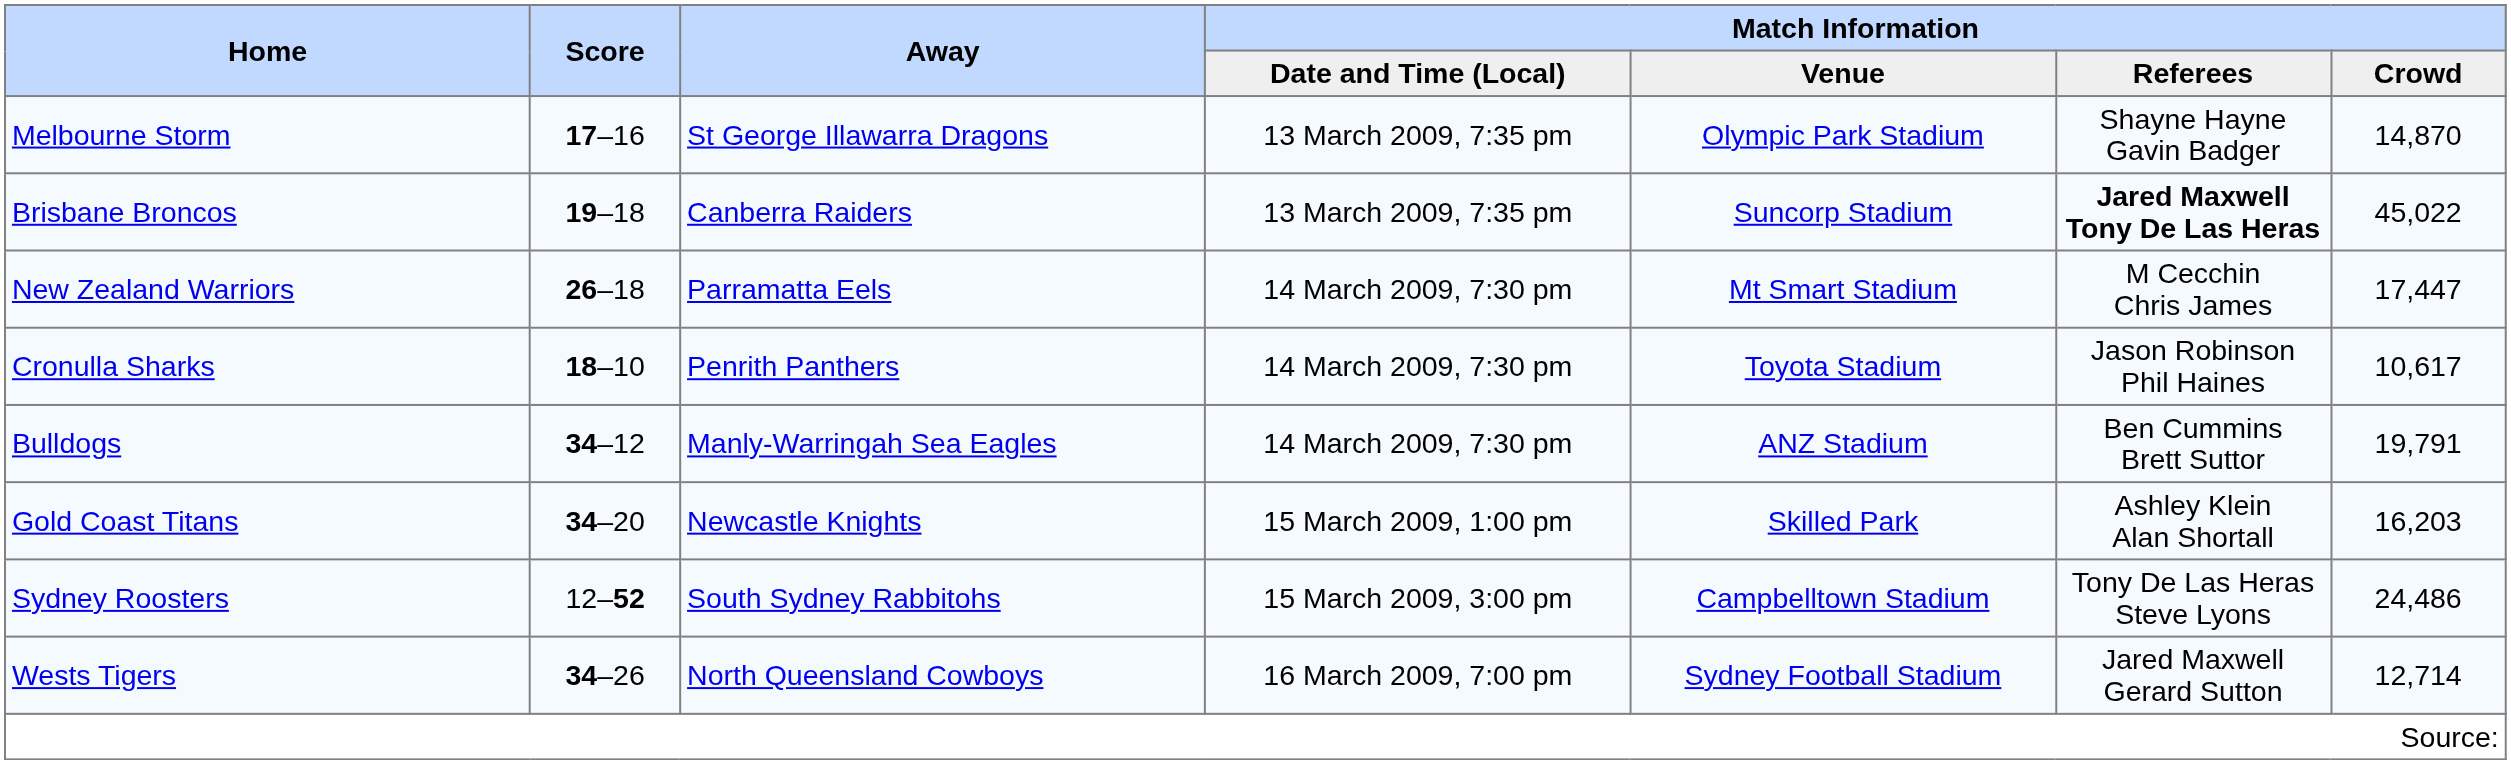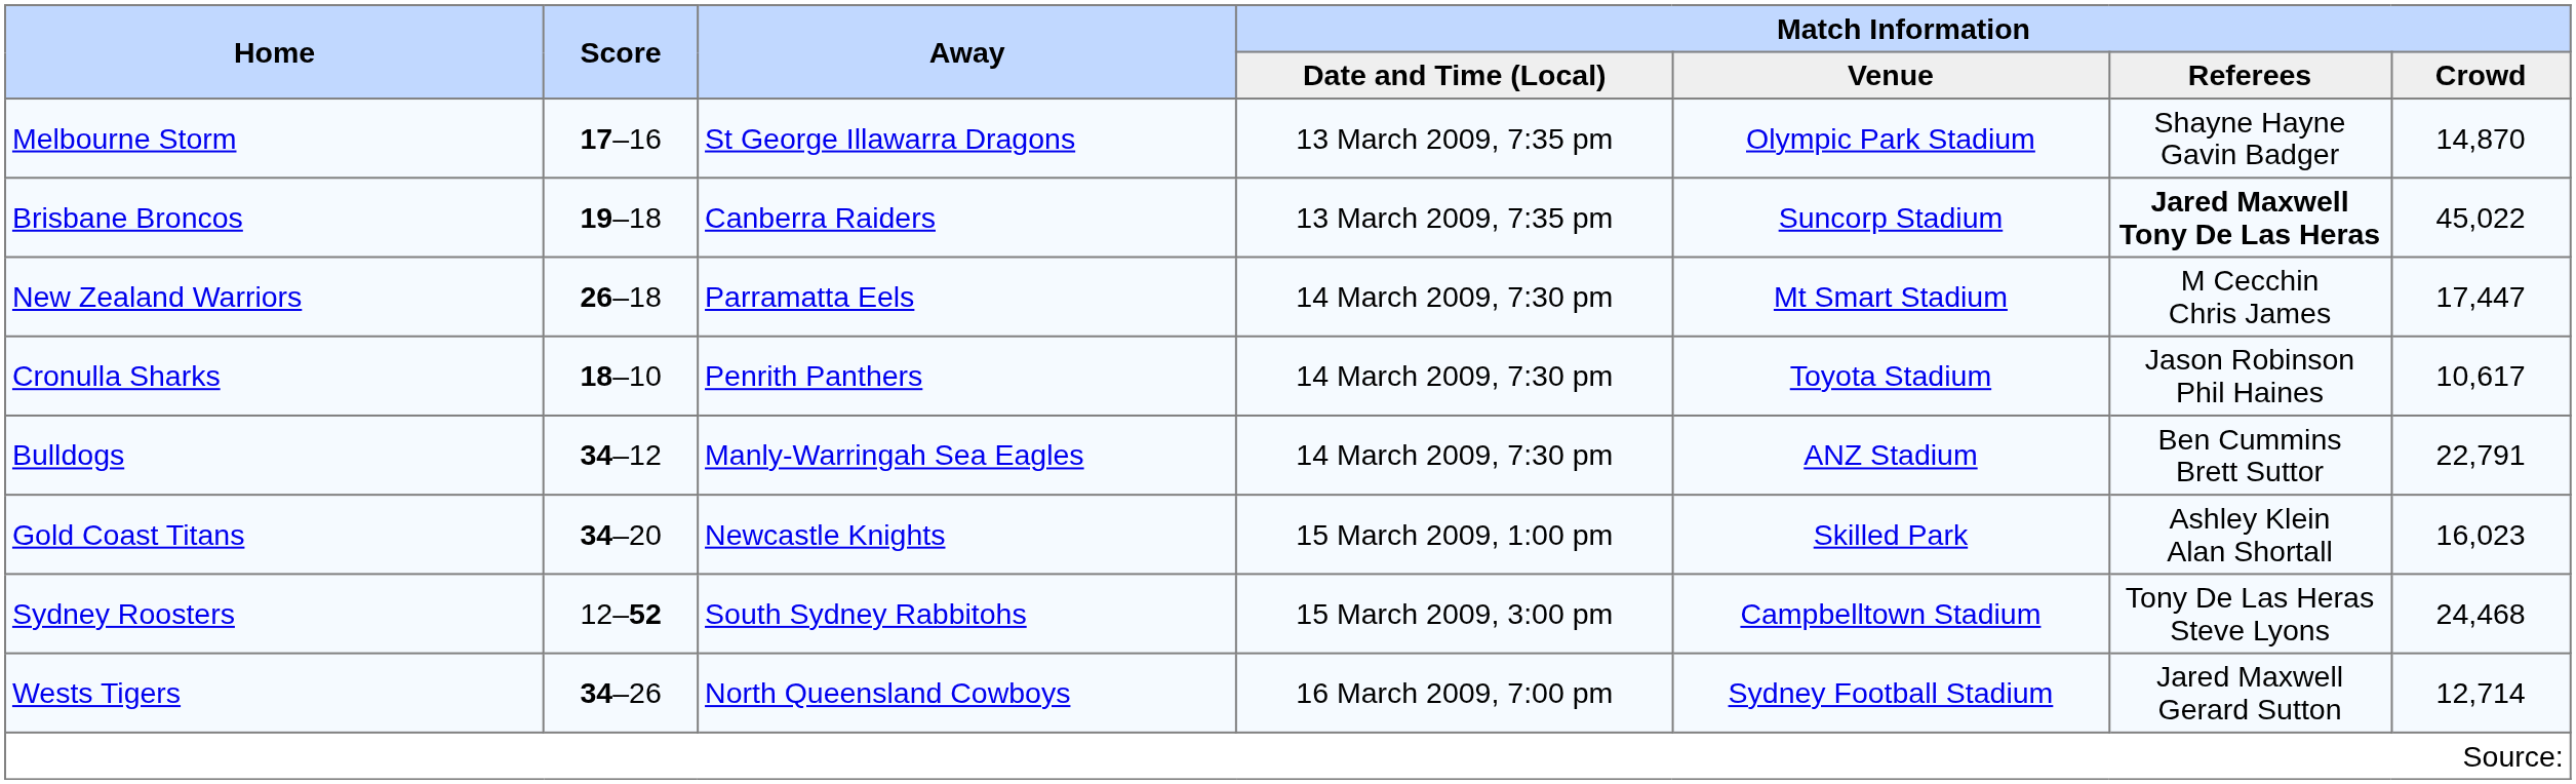Bulldogs | Match Information / Crowd: 19,791 -> 22,791
Gold Coast Titans | Match Information / Crowd: 16,203 -> 16,023
Sydney Roosters | Match Information / Crowd: 24,486 -> 24,468
